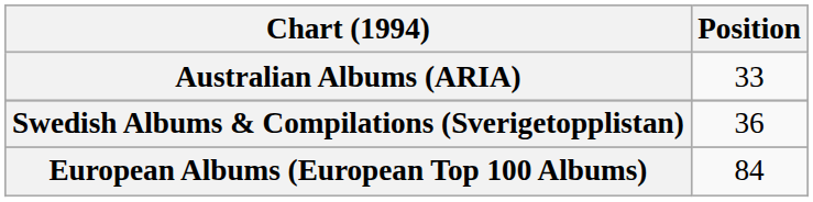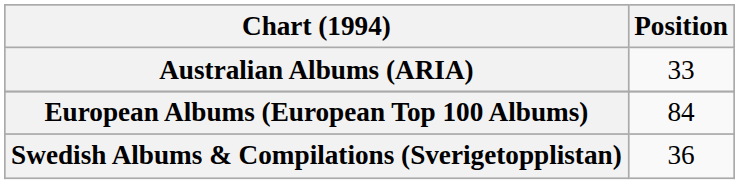rows swapped: European Albums (European Top 100 Albums) <-> Swedish Albums & Compilations (Sverigetopplistan)
